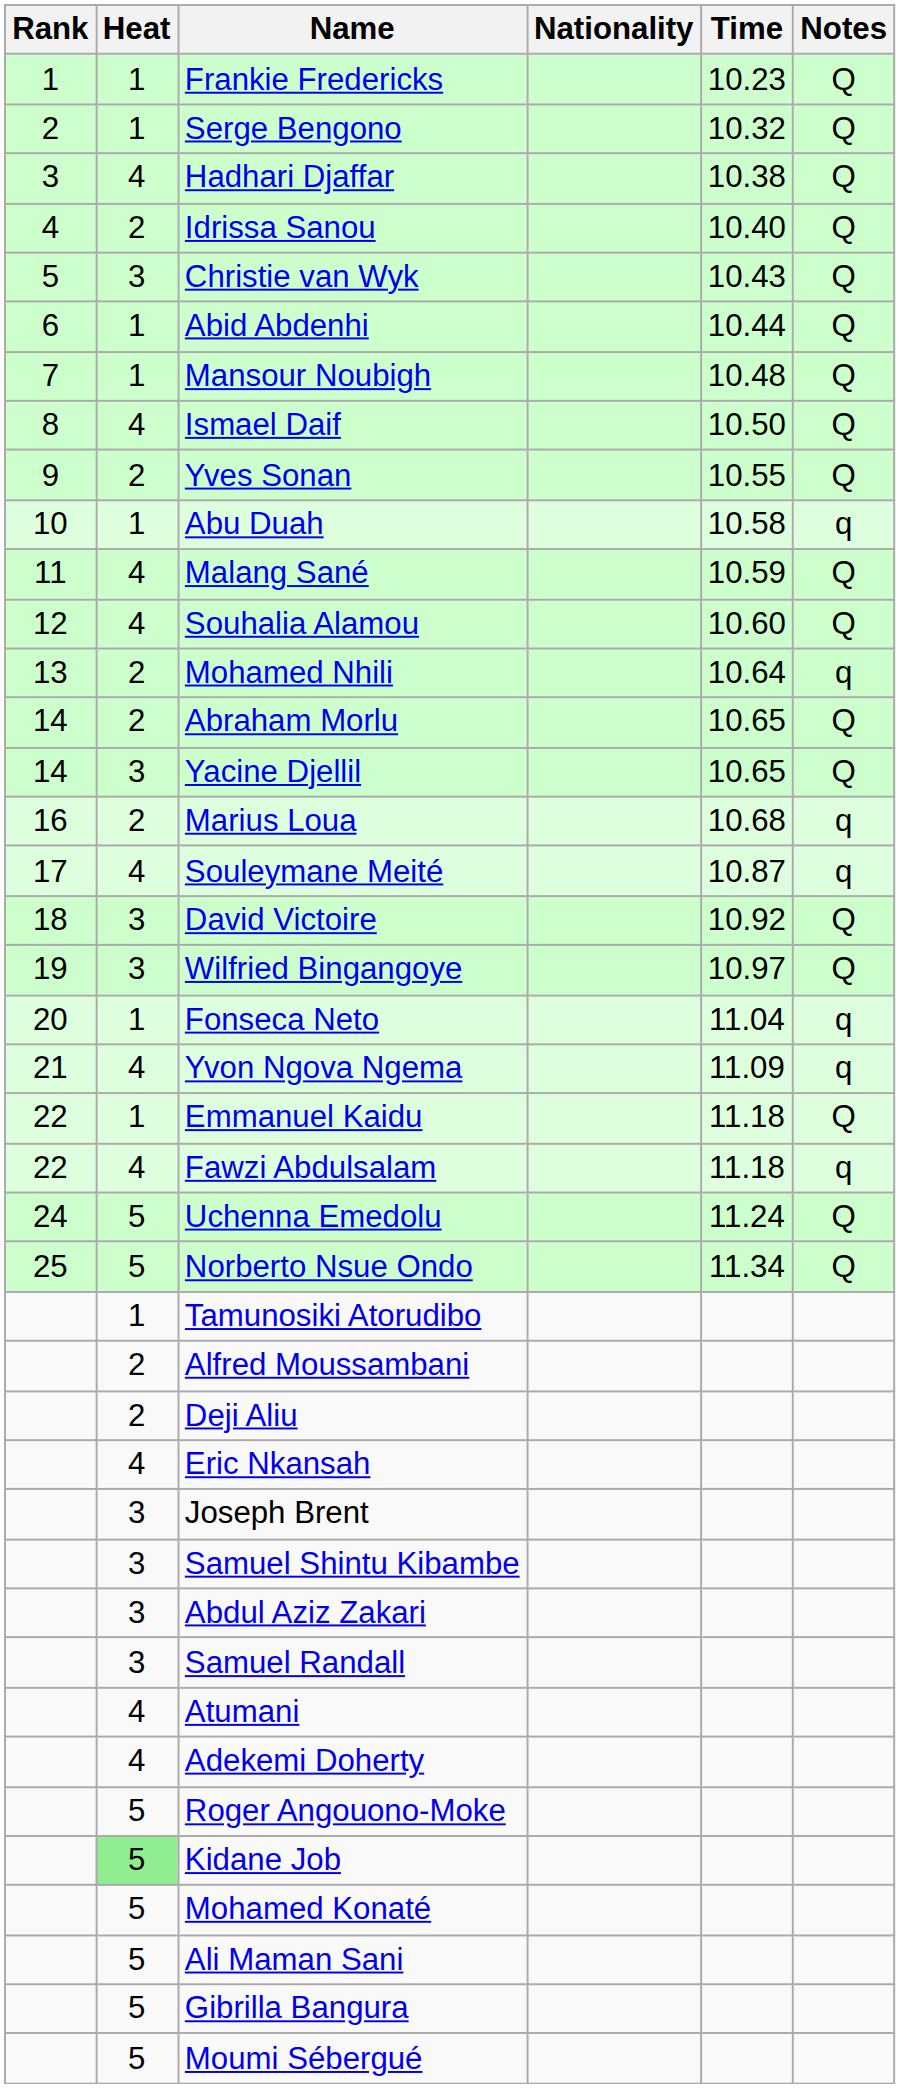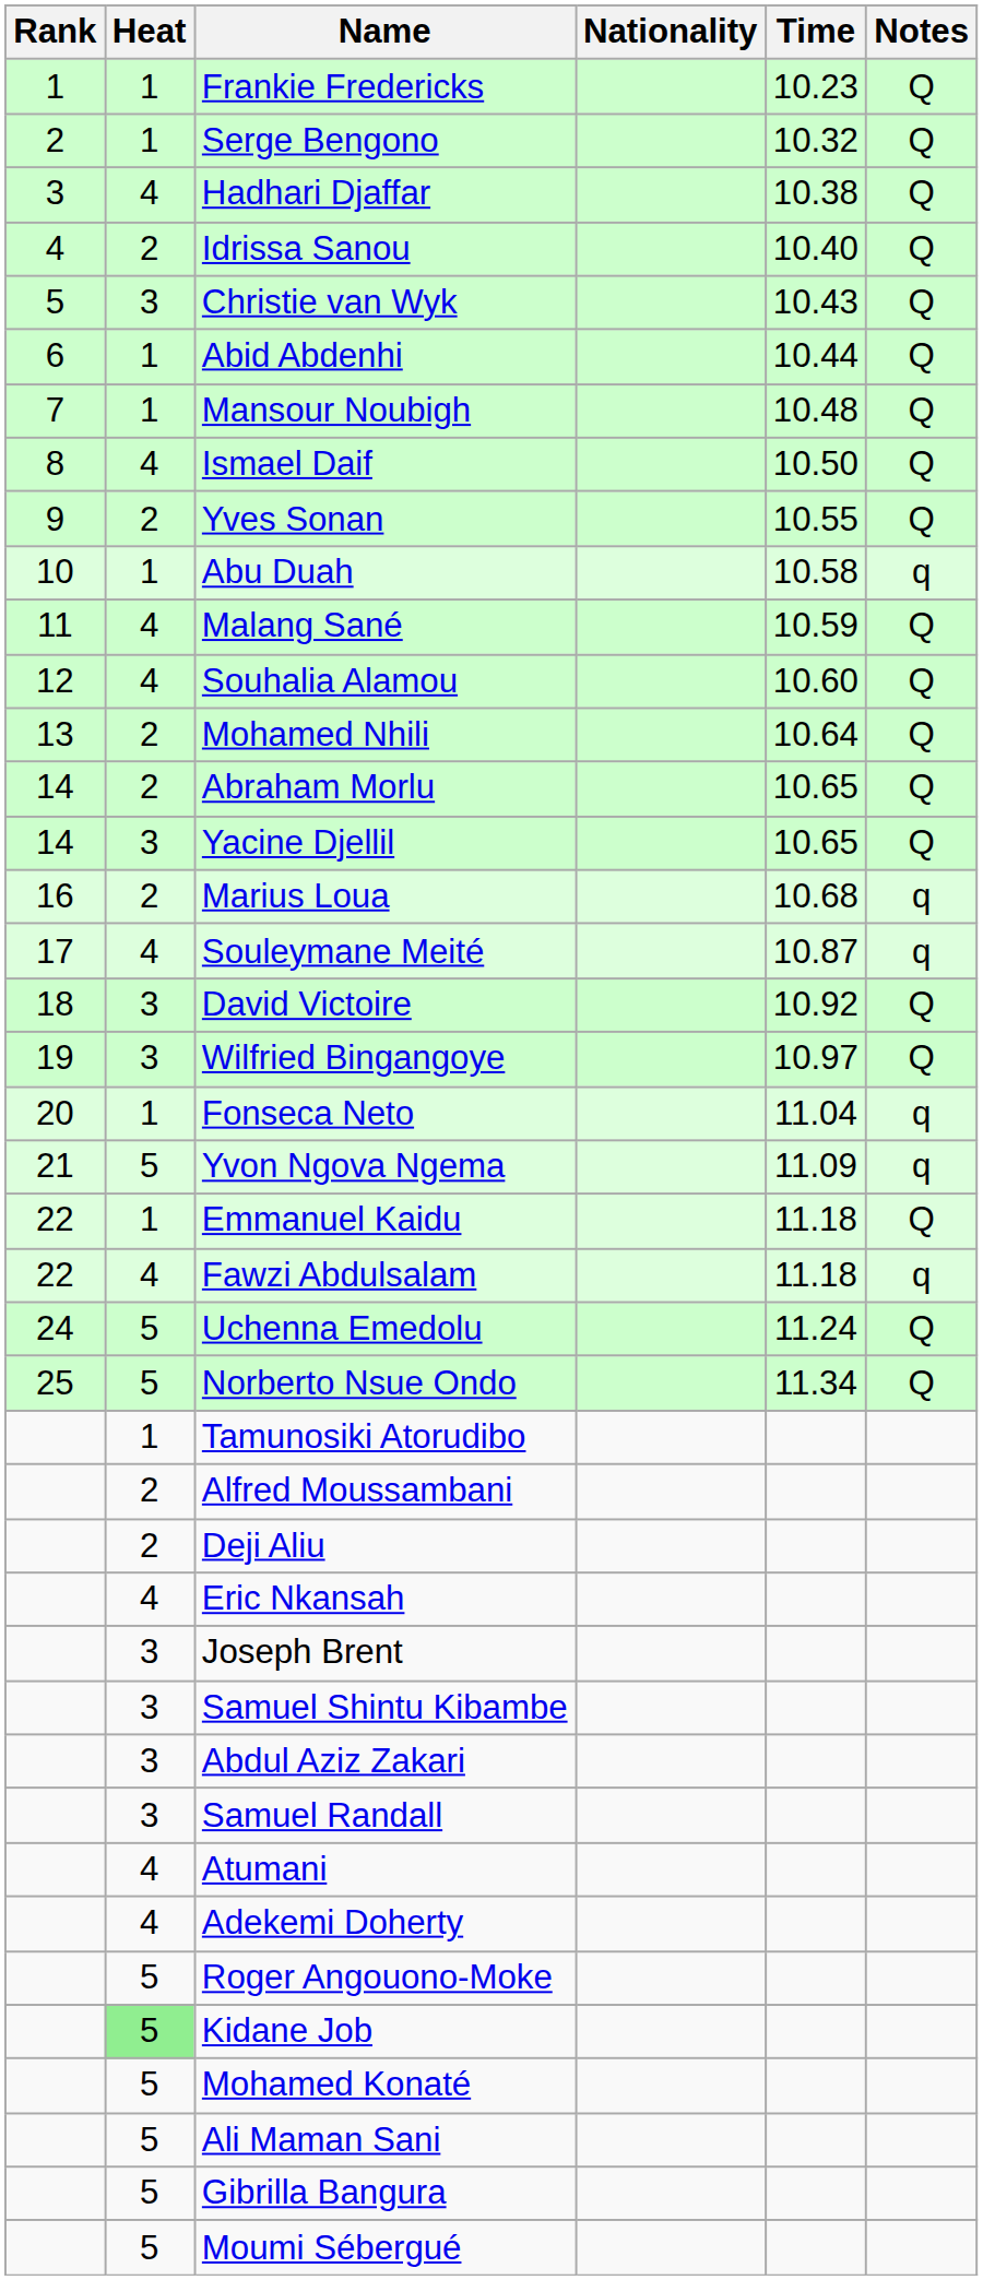Mohamed Nhili | Notes: q -> Q
Yvon Ngova Ngema | Heat: 4 -> 5
